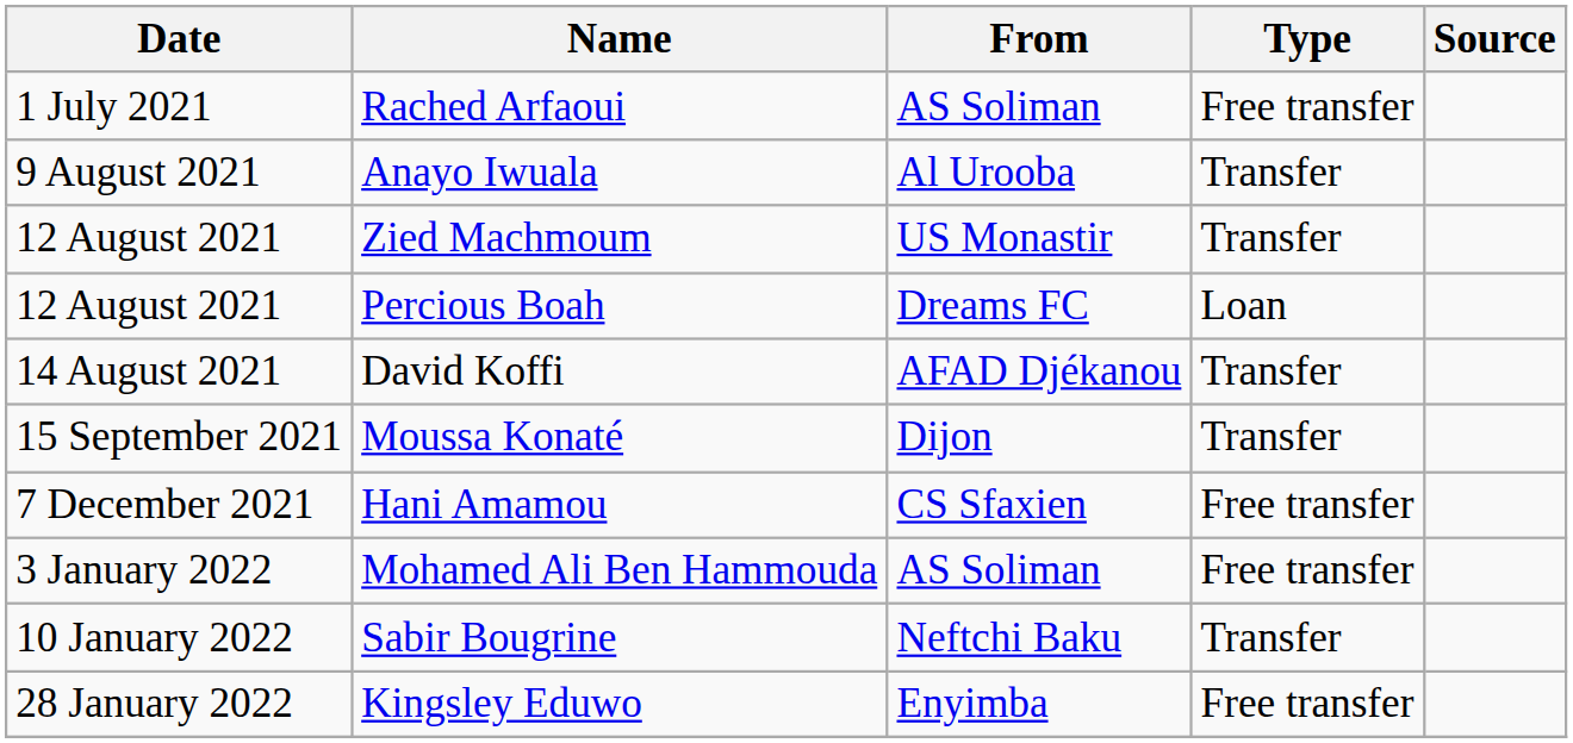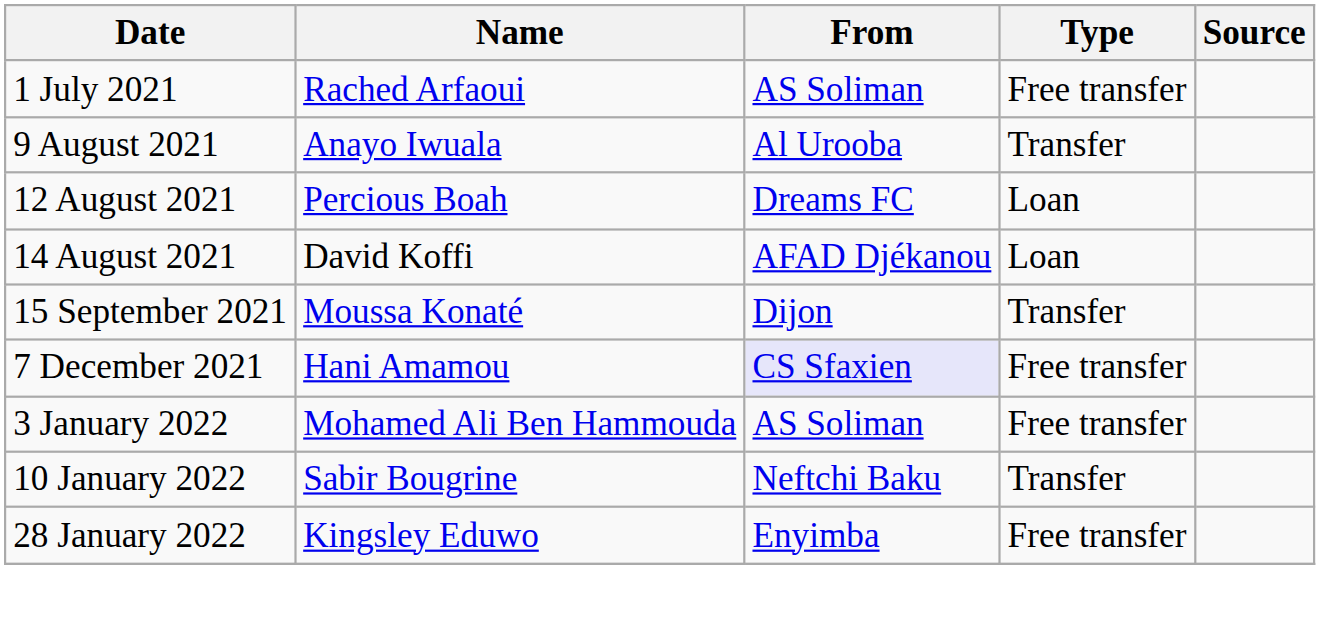- row: 12 August 2021 | Zied Machmoum | US Monastir | Transfer
David Koffi | Type: Transfer -> Loan
Hani Amamou | From: no background -> lavender background
